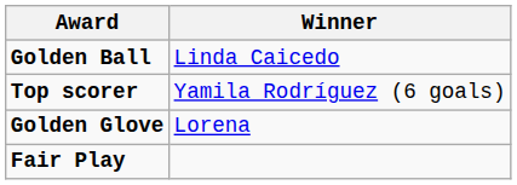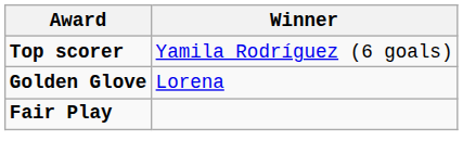- row: Golden Ball | Linda Caicedo
